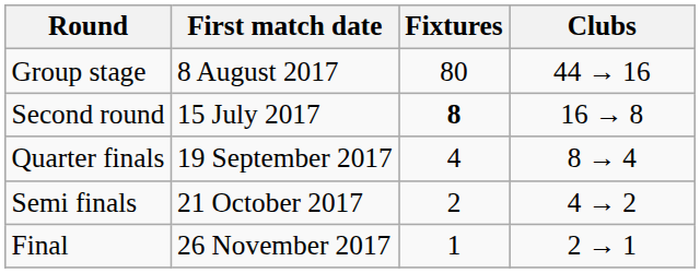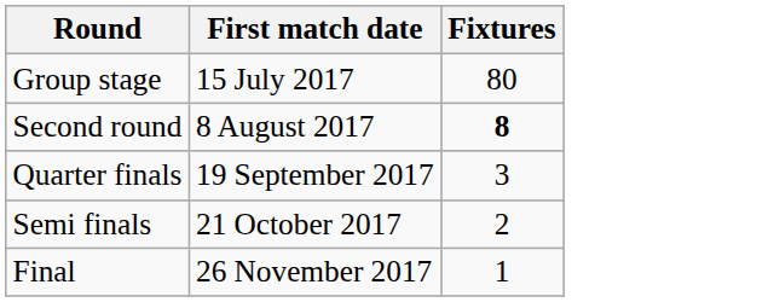- column: Clubs | 44 → 16 | 16 → 8 | 8 → 4 | 4 → 2 | 2 → 1
Group stage | First match date: 8 August 2017 -> 15 July 2017
Second round | First match date: 15 July 2017 -> 8 August 2017
Quarter finals | Fixtures: 4 -> 3
